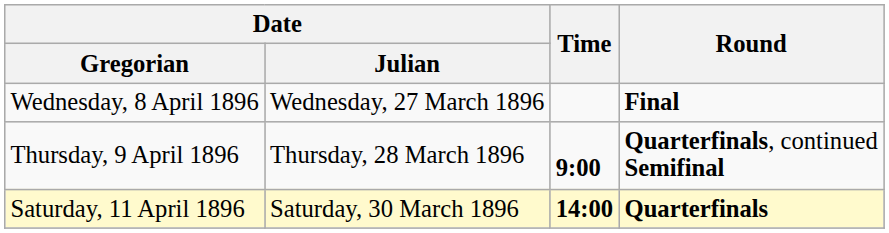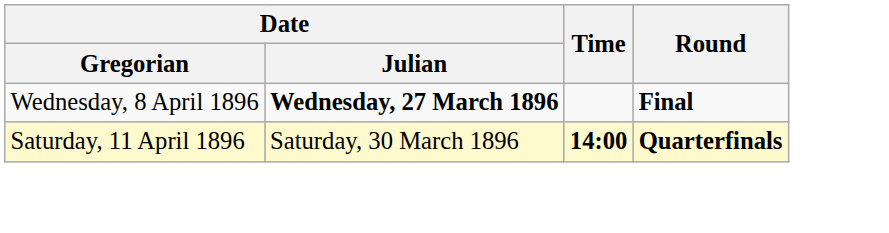Wednesday, 8 April 1896 | Date / Julian: normal -> bold
- row: Thursday, 9 April 1896 | Thursday, 28 March 1896 | 9:00 | Quarterfinals, continued Semifinal
